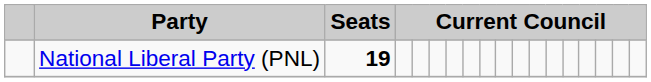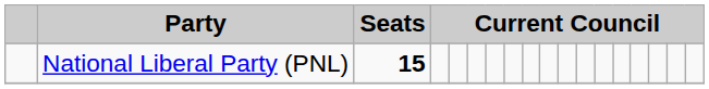National Liberal Party (PNL) | Seats: 19 -> 15
